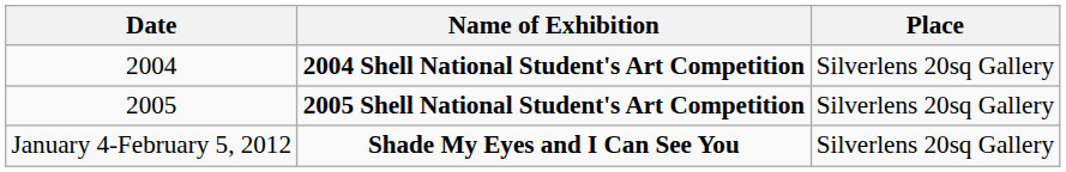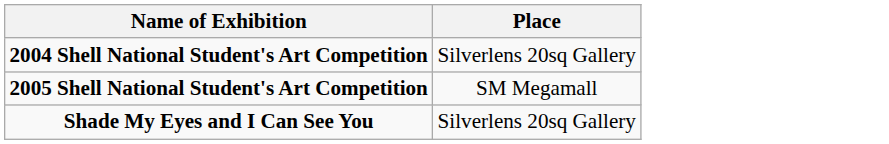- column: Date | 2004 | 2005 | January 4-February 5, 2012
2005 Shell National Student's Art Competition | Place: Silverlens 20sq Gallery -> SM Megamall
